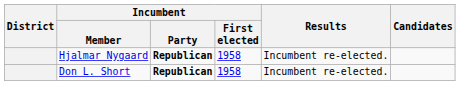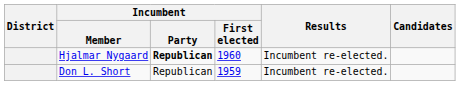Hjalmar Nygaard | Incumbent / First elected: 1958 -> 1960
Don L. Short | Incumbent / Party: bold -> normal
Don L. Short | Incumbent / First elected: 1958 -> 1959
